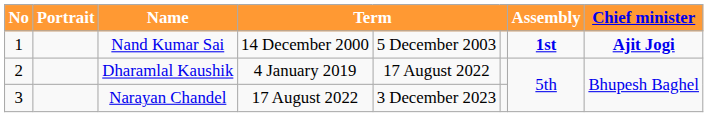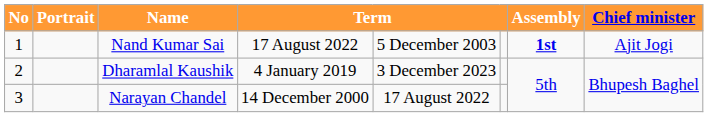Nand Kumar Sai | column 4: 14 December 2000 -> 17 August 2022
Nand Kumar Sai | Chief minister: bold -> normal
Dharamlal Kaushik | column 5: 17 August 2022 -> 3 December 2023
Narayan Chandel | column 4: 17 August 2022 -> 14 December 2000
Narayan Chandel | column 5: 3 December 2023 -> 17 August 2022
